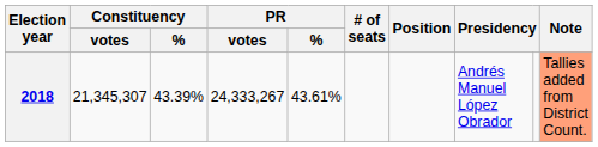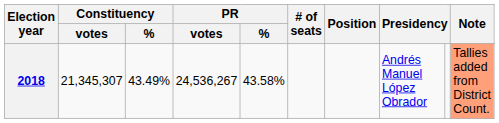2018 | Constituency / %: 43.39% -> 43.49%
2018 | PR / votes: 24,333,267 -> 24,536,267
2018 | PR / %: 43.61% -> 43.58%
